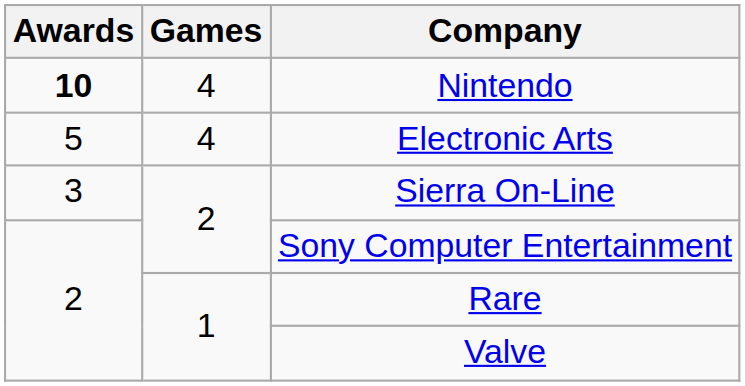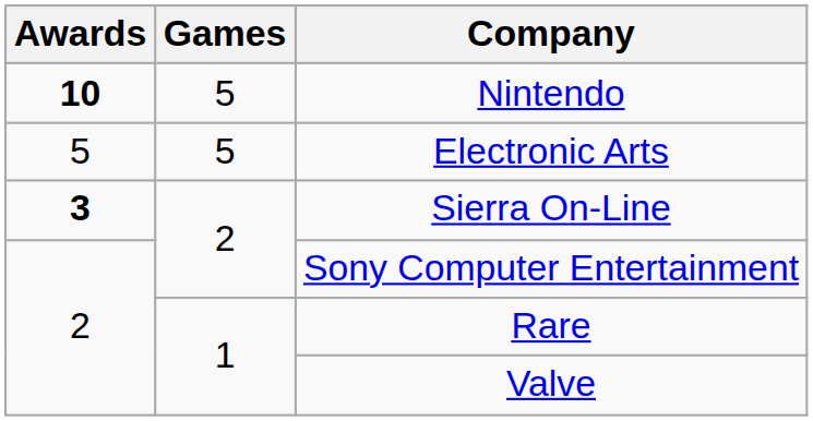Nintendo | Games: 4 -> 5
Electronic Arts | Games: 4 -> 5
Sierra On-Line | Awards: normal -> bold
